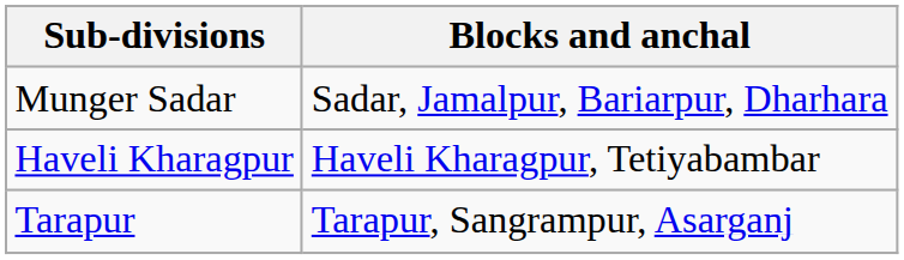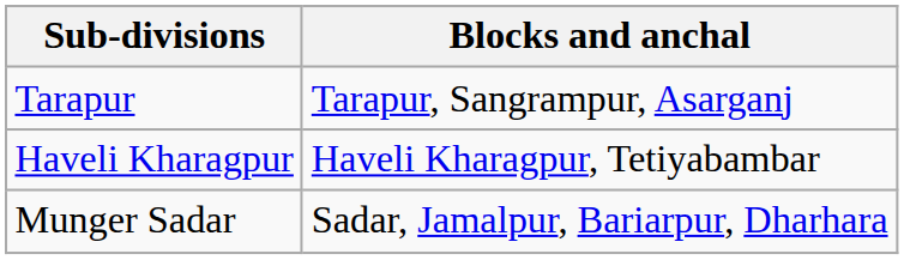rows swapped: Munger Sadar <-> Tarapur
